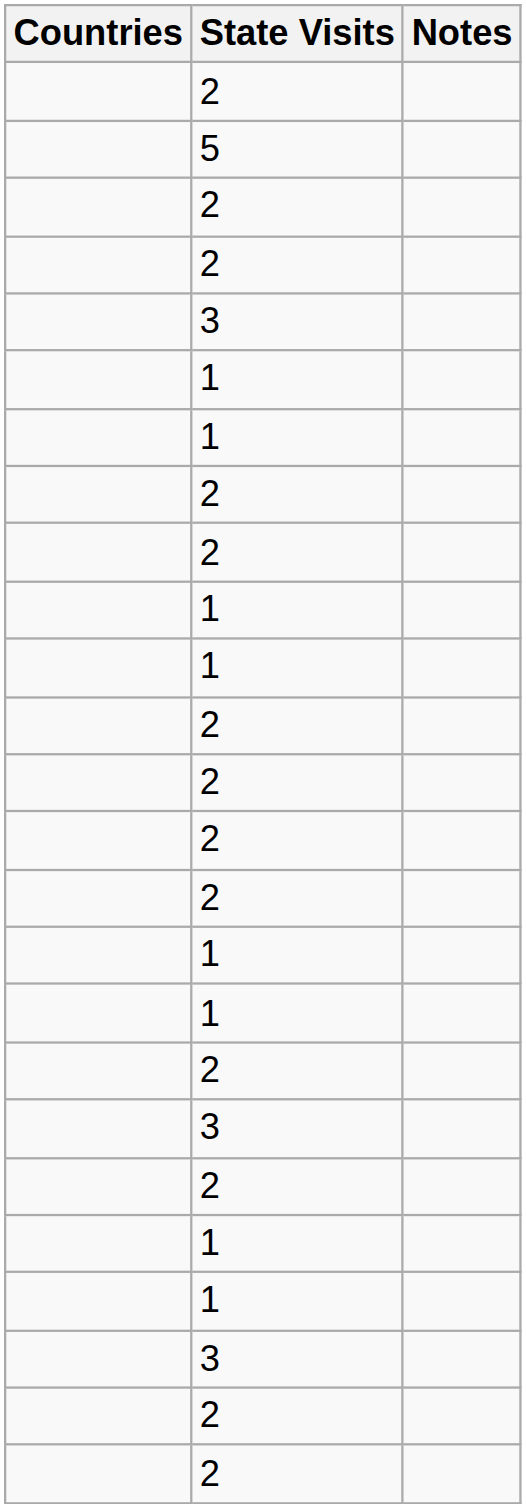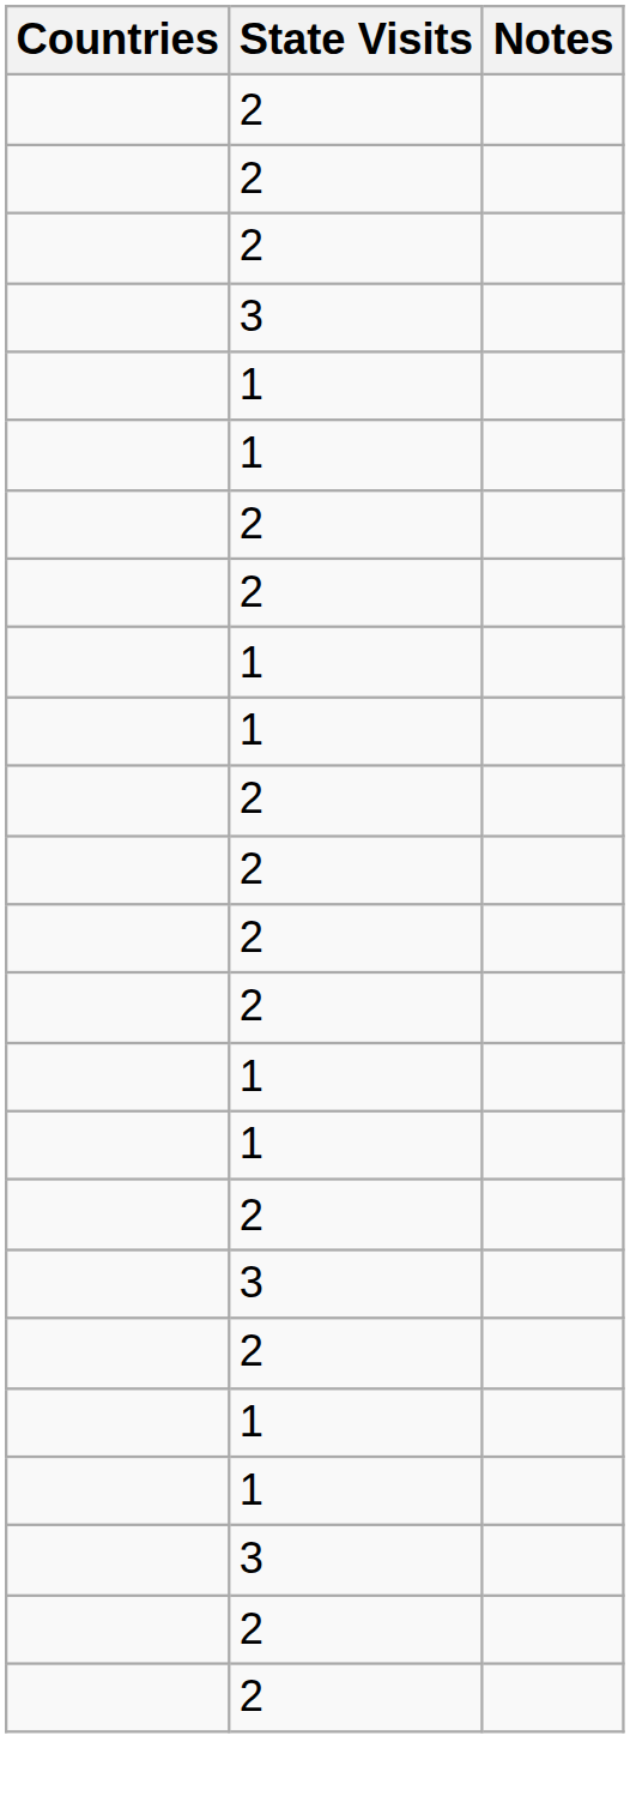- row: 5
